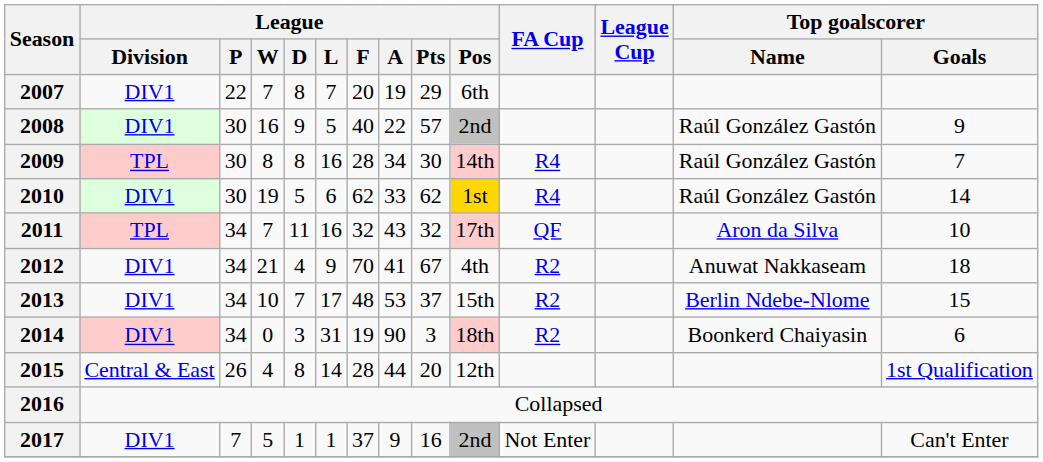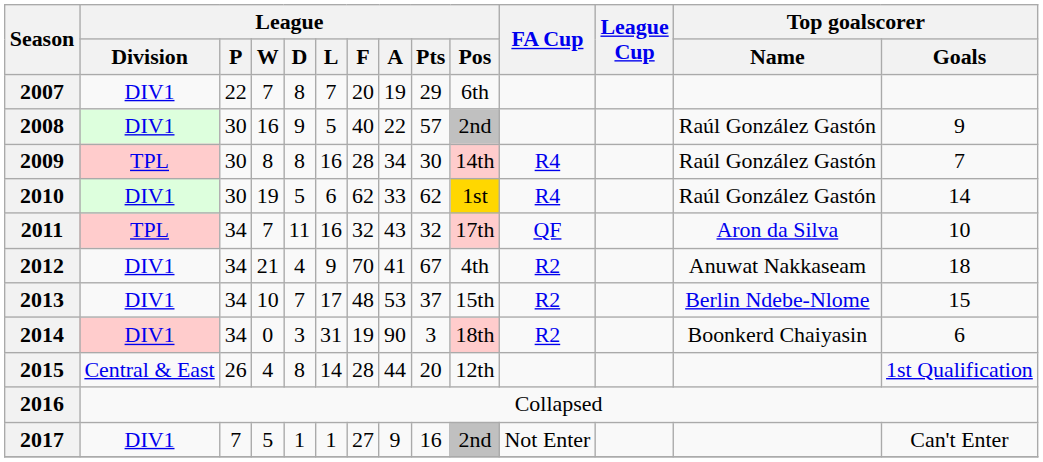2017 | League / F: 37 -> 27
